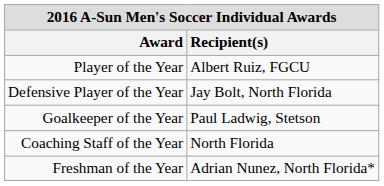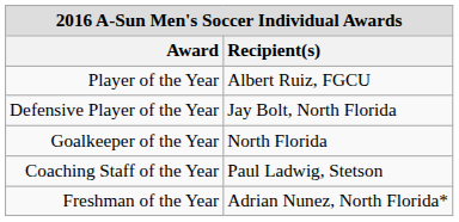Goalkeeper of the Year | Recipient(s): Paul Ladwig, Stetson -> North Florida
Coaching Staff of the Year | Recipient(s): North Florida -> Paul Ladwig, Stetson
